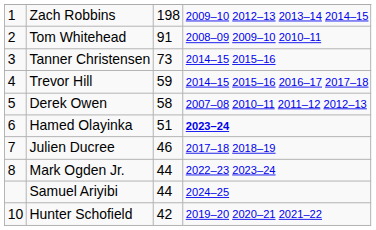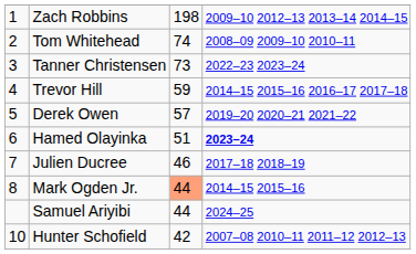Tom Whitehead | column 3: 91 -> 74
Tanner Christensen | column 4: 2014–15 2015–16 -> 2022–23 2023–24
Derek Owen | column 3: 58 -> 57
Derek Owen | column 4: 2007–08 2010–11 2011–12 2012–13 -> 2019–20 2020–21 2021–22
Mark Ogden Jr. | column 3: no background -> lightsalmon background
Mark Ogden Jr. | column 4: 2022–23 2023–24 -> 2014–15 2015–16
Hunter Schofield | column 4: 2019–20 2020–21 2021–22 -> 2007–08 2010–11 2011–12 2012–13
